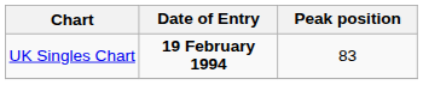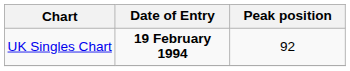UK Singles Chart | Peak position: 83 -> 92
